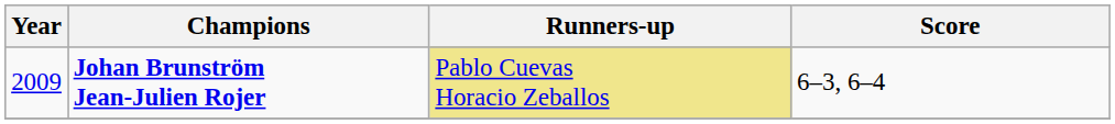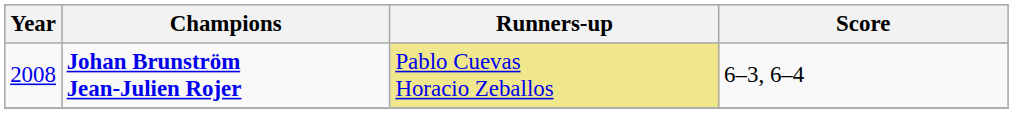Johan Brunström Jean-Julien Rojer | Year: 2009 -> 2008
